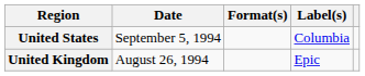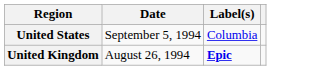- column: Format(s)
United Kingdom | Label(s): normal -> bold
